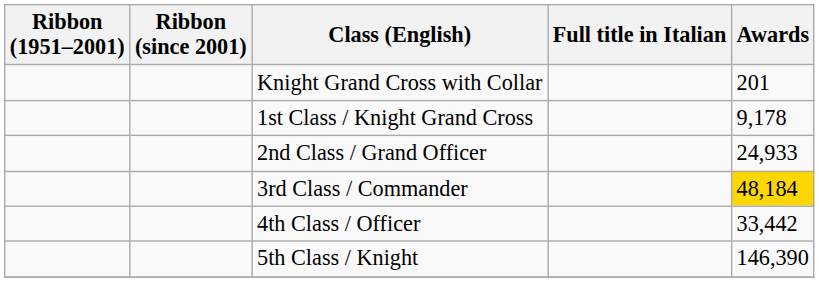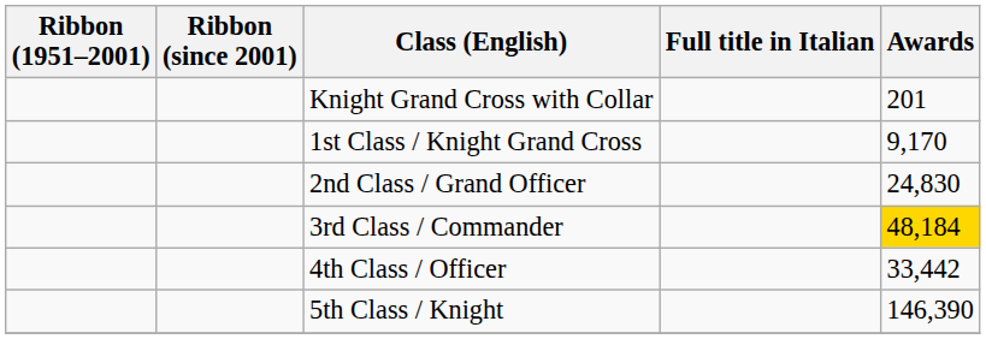1st Class / Knight Grand Cross | Awards: 9,178 -> 9,170
2nd Class / Grand Officer | Awards: 24,933 -> 24,830
